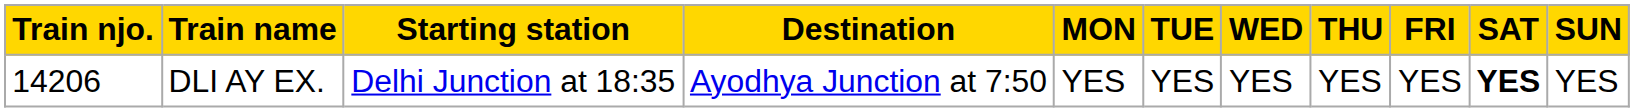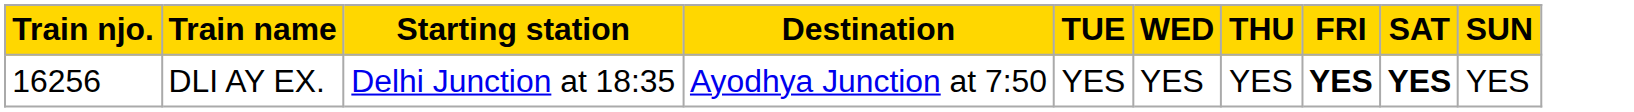- column: MON | YES
DLI AY EX. | Train njo.: 14206 -> 16256
DLI AY EX. | FRI: normal -> bold
